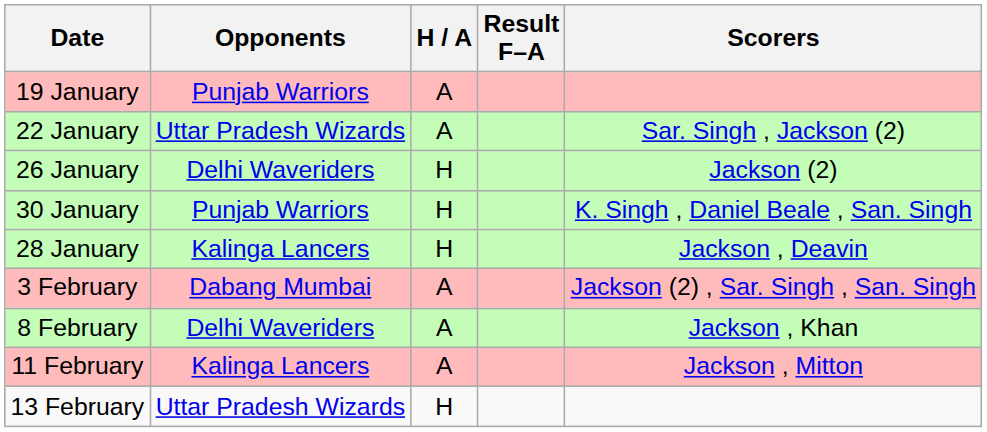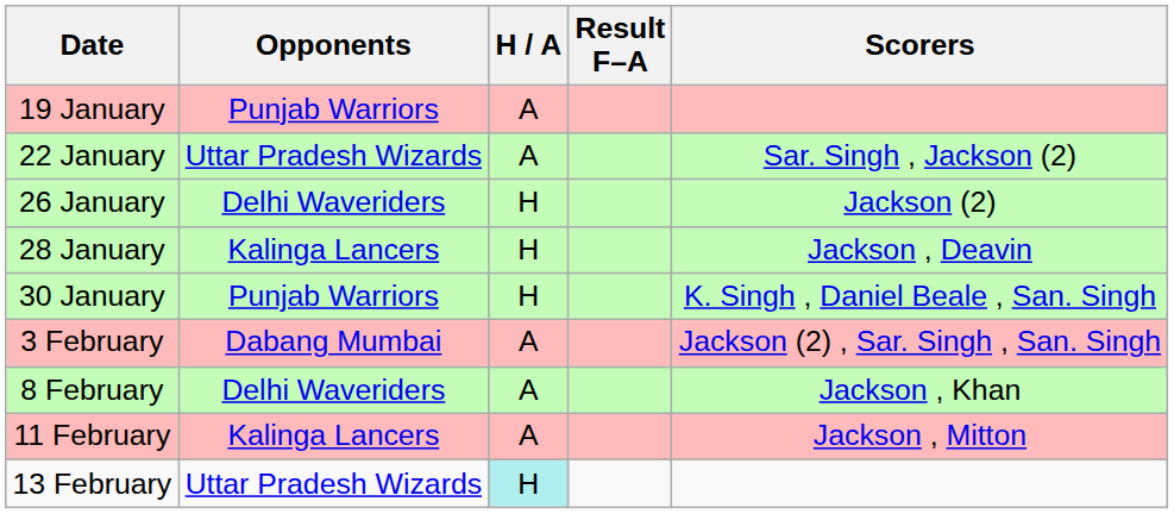rows swapped: 28 January <-> 30 January
13 February | H / A: no background -> paleturquoise background
